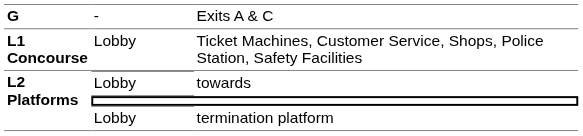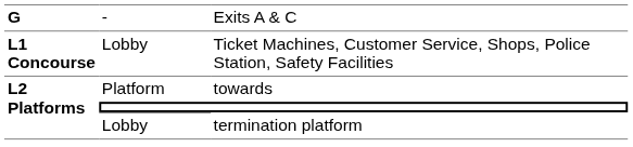towards | column 2: Lobby -> Platform
